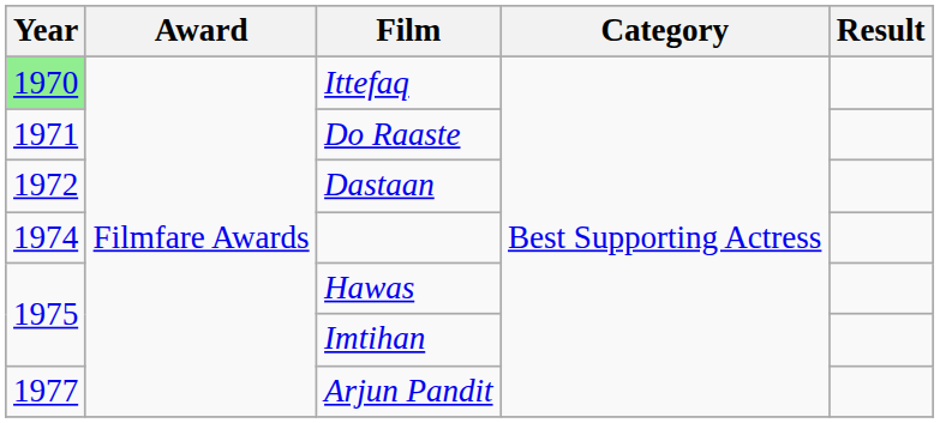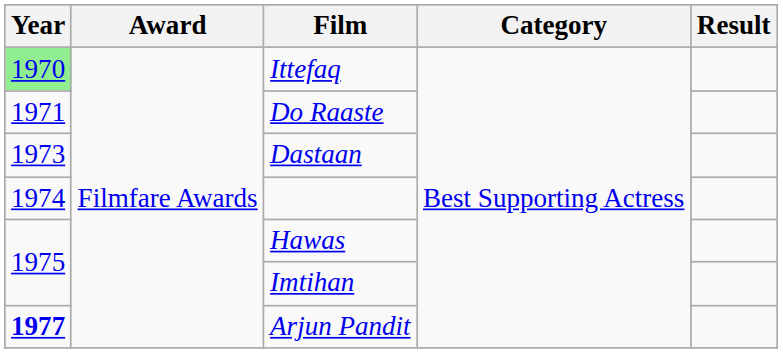Dastaan | Year: 1972 -> 1973
Arjun Pandit | Year: normal -> bold
